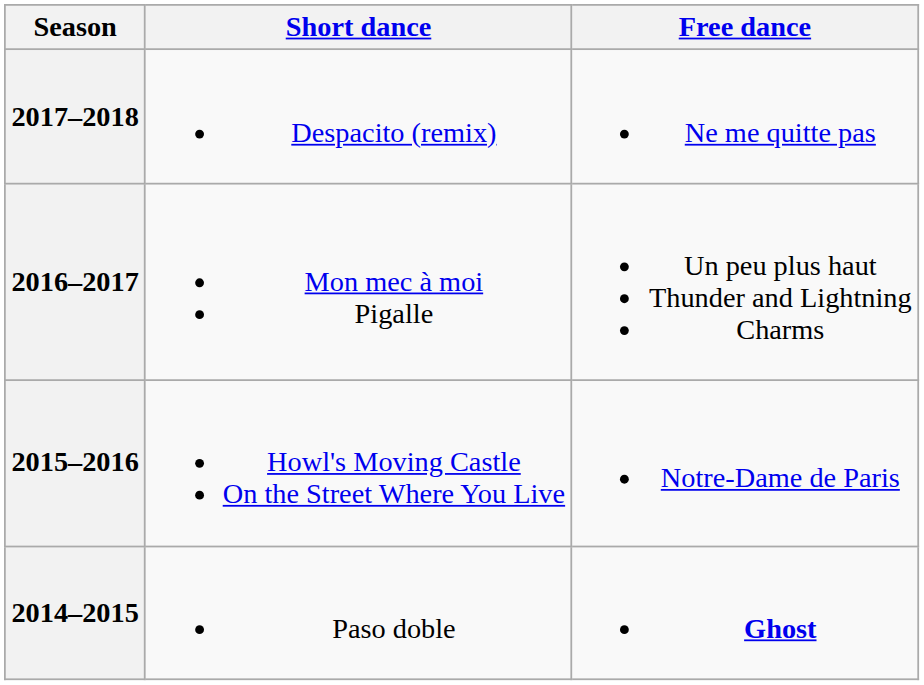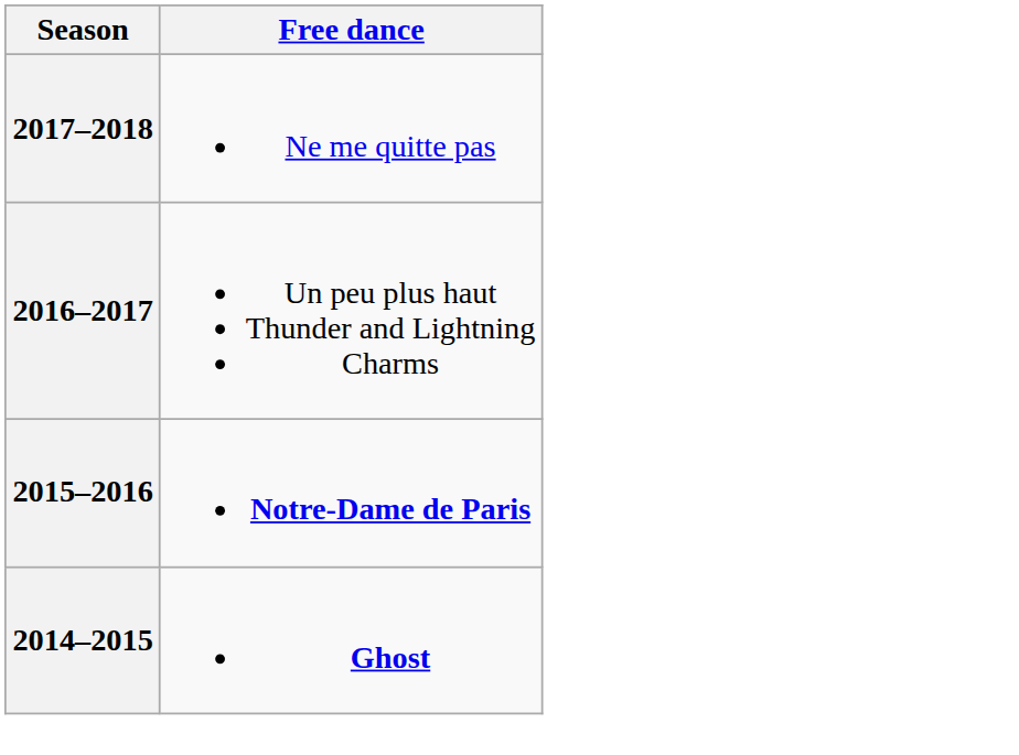- column: Short dance | Despacito (remix) | Mon mec à moi Pigalle | Howl's Moving Castle On the Street Where You Live | Paso doble
2015–2016 | Free dance: normal -> bold
